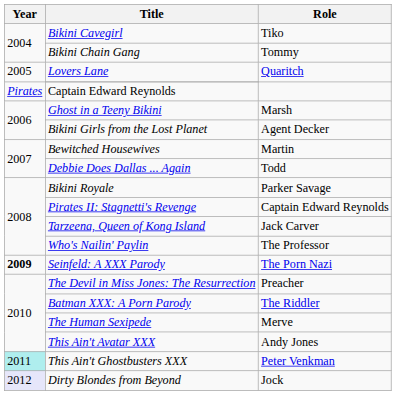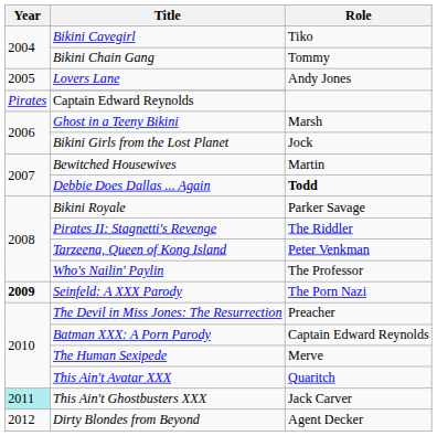Lovers Lane | Role: Quaritch -> Andy Jones
Bikini Girls from the Lost Planet | Role: Agent Decker -> Jock
Debbie Does Dallas ... Again | Role: normal -> bold
Pirates II: Stagnetti's Revenge | Role: Captain Edward Reynolds -> The Riddler
Tarzeena, Queen of Kong Island | Role: Jack Carver -> Peter Venkman
Batman XXX: A Porn Parody | Role: The Riddler -> Captain Edward Reynolds
This Ain't Avatar XXX | Role: Andy Jones -> Quaritch
This Ain't Ghostbusters XXX | Role: Peter Venkman -> Jack Carver
Dirty Blondes from Beyond | Year: lavender background -> no background
Dirty Blondes from Beyond | Role: Jock -> Agent Decker
